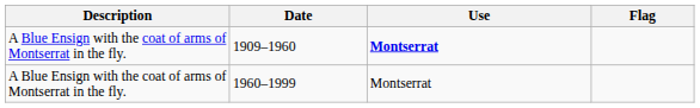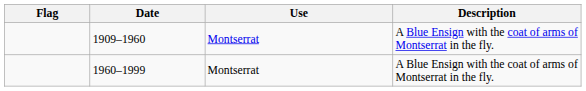columns swapped: Flag <-> Description
1909–1960 | Use: bold -> normal
